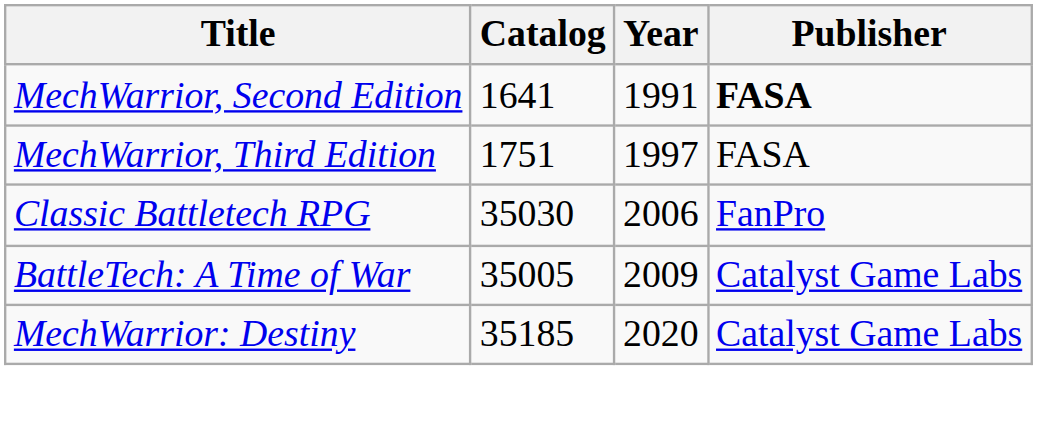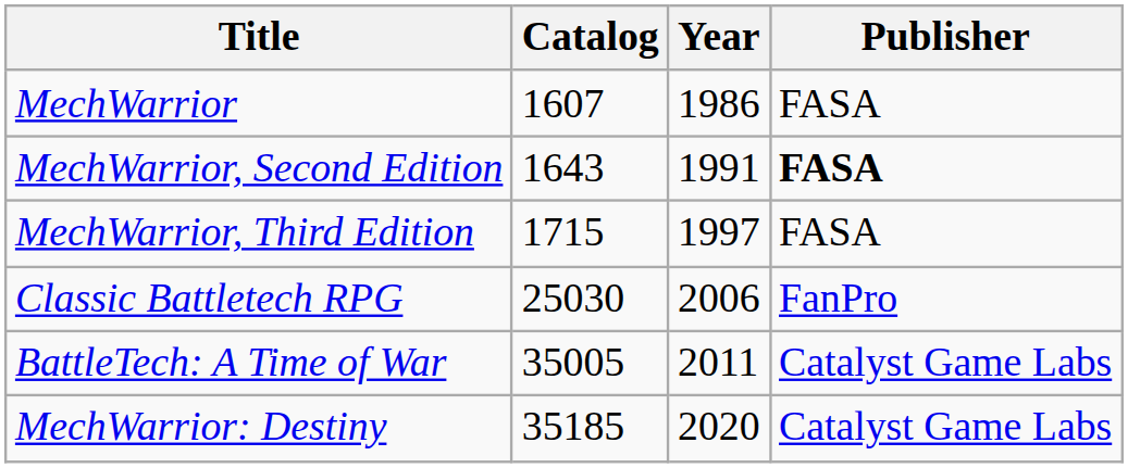+ row: MechWarrior | 1607 | 1986 | FASA
MechWarrior, Second Edition | Catalog: 1641 -> 1643
MechWarrior, Third Edition | Catalog: 1751 -> 1715
Classic Battletech RPG | Catalog: 35030 -> 25030
BattleTech: A Time of War | Year: 2009 -> 2011
